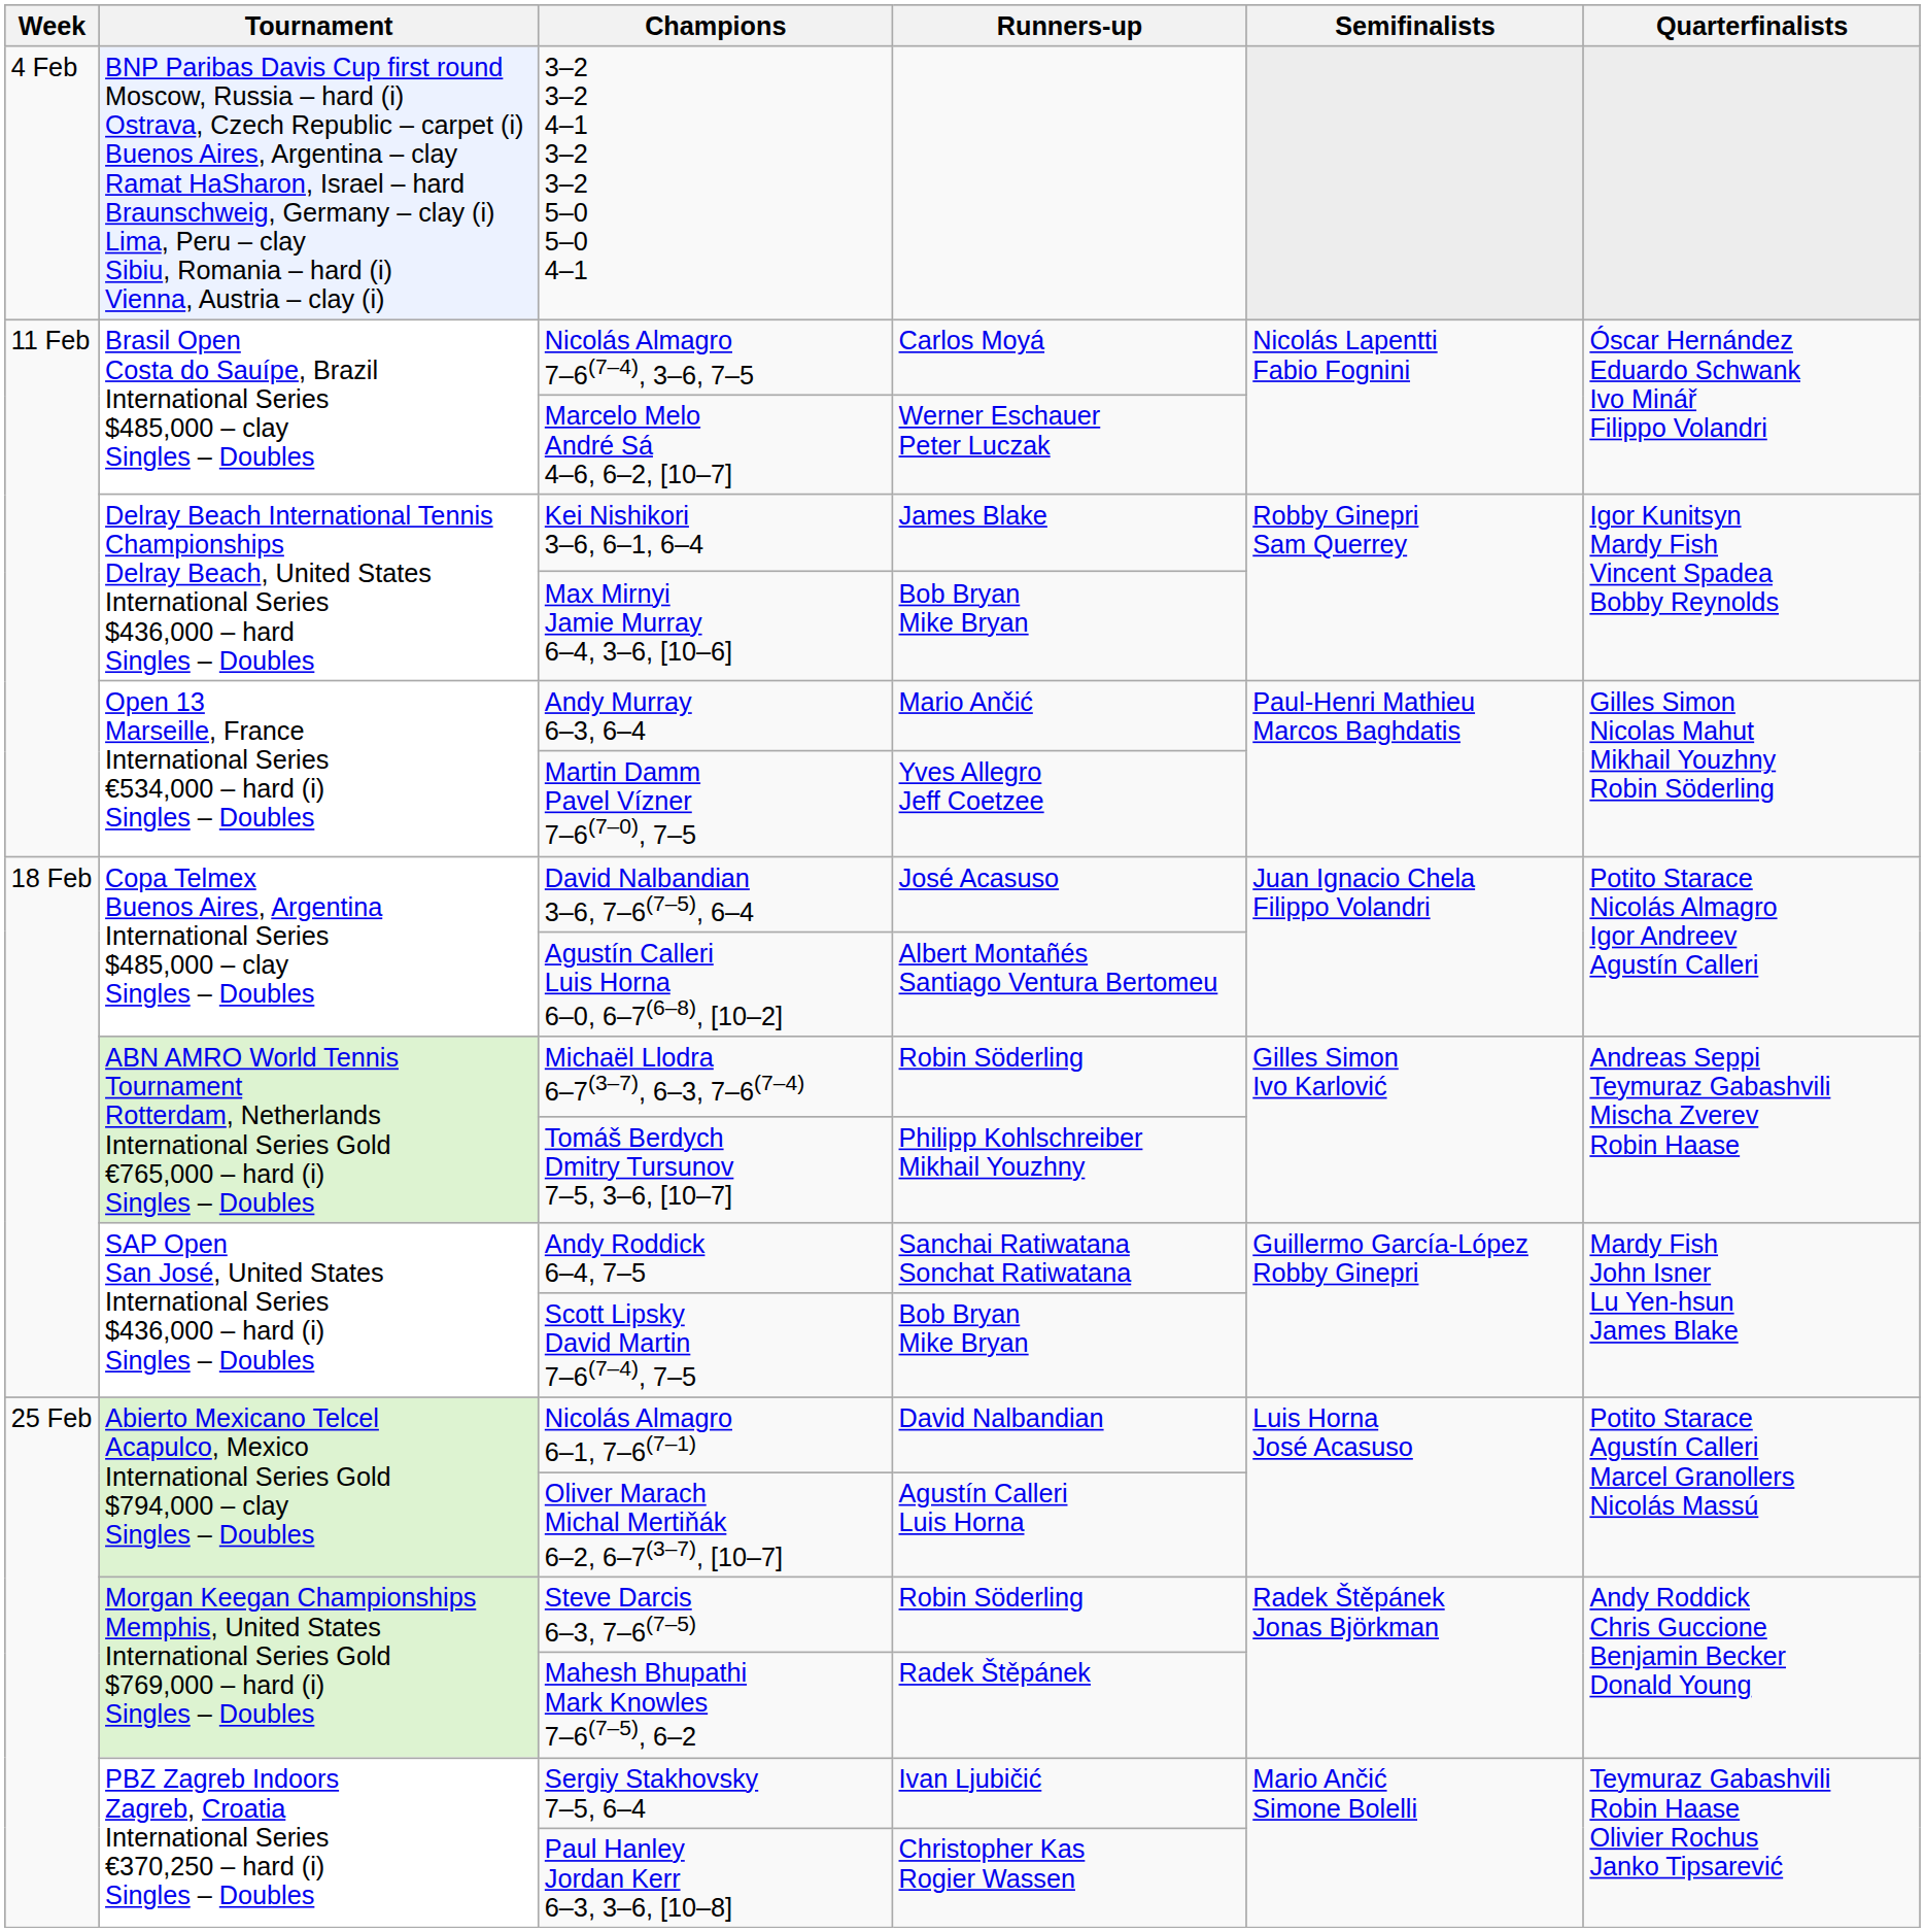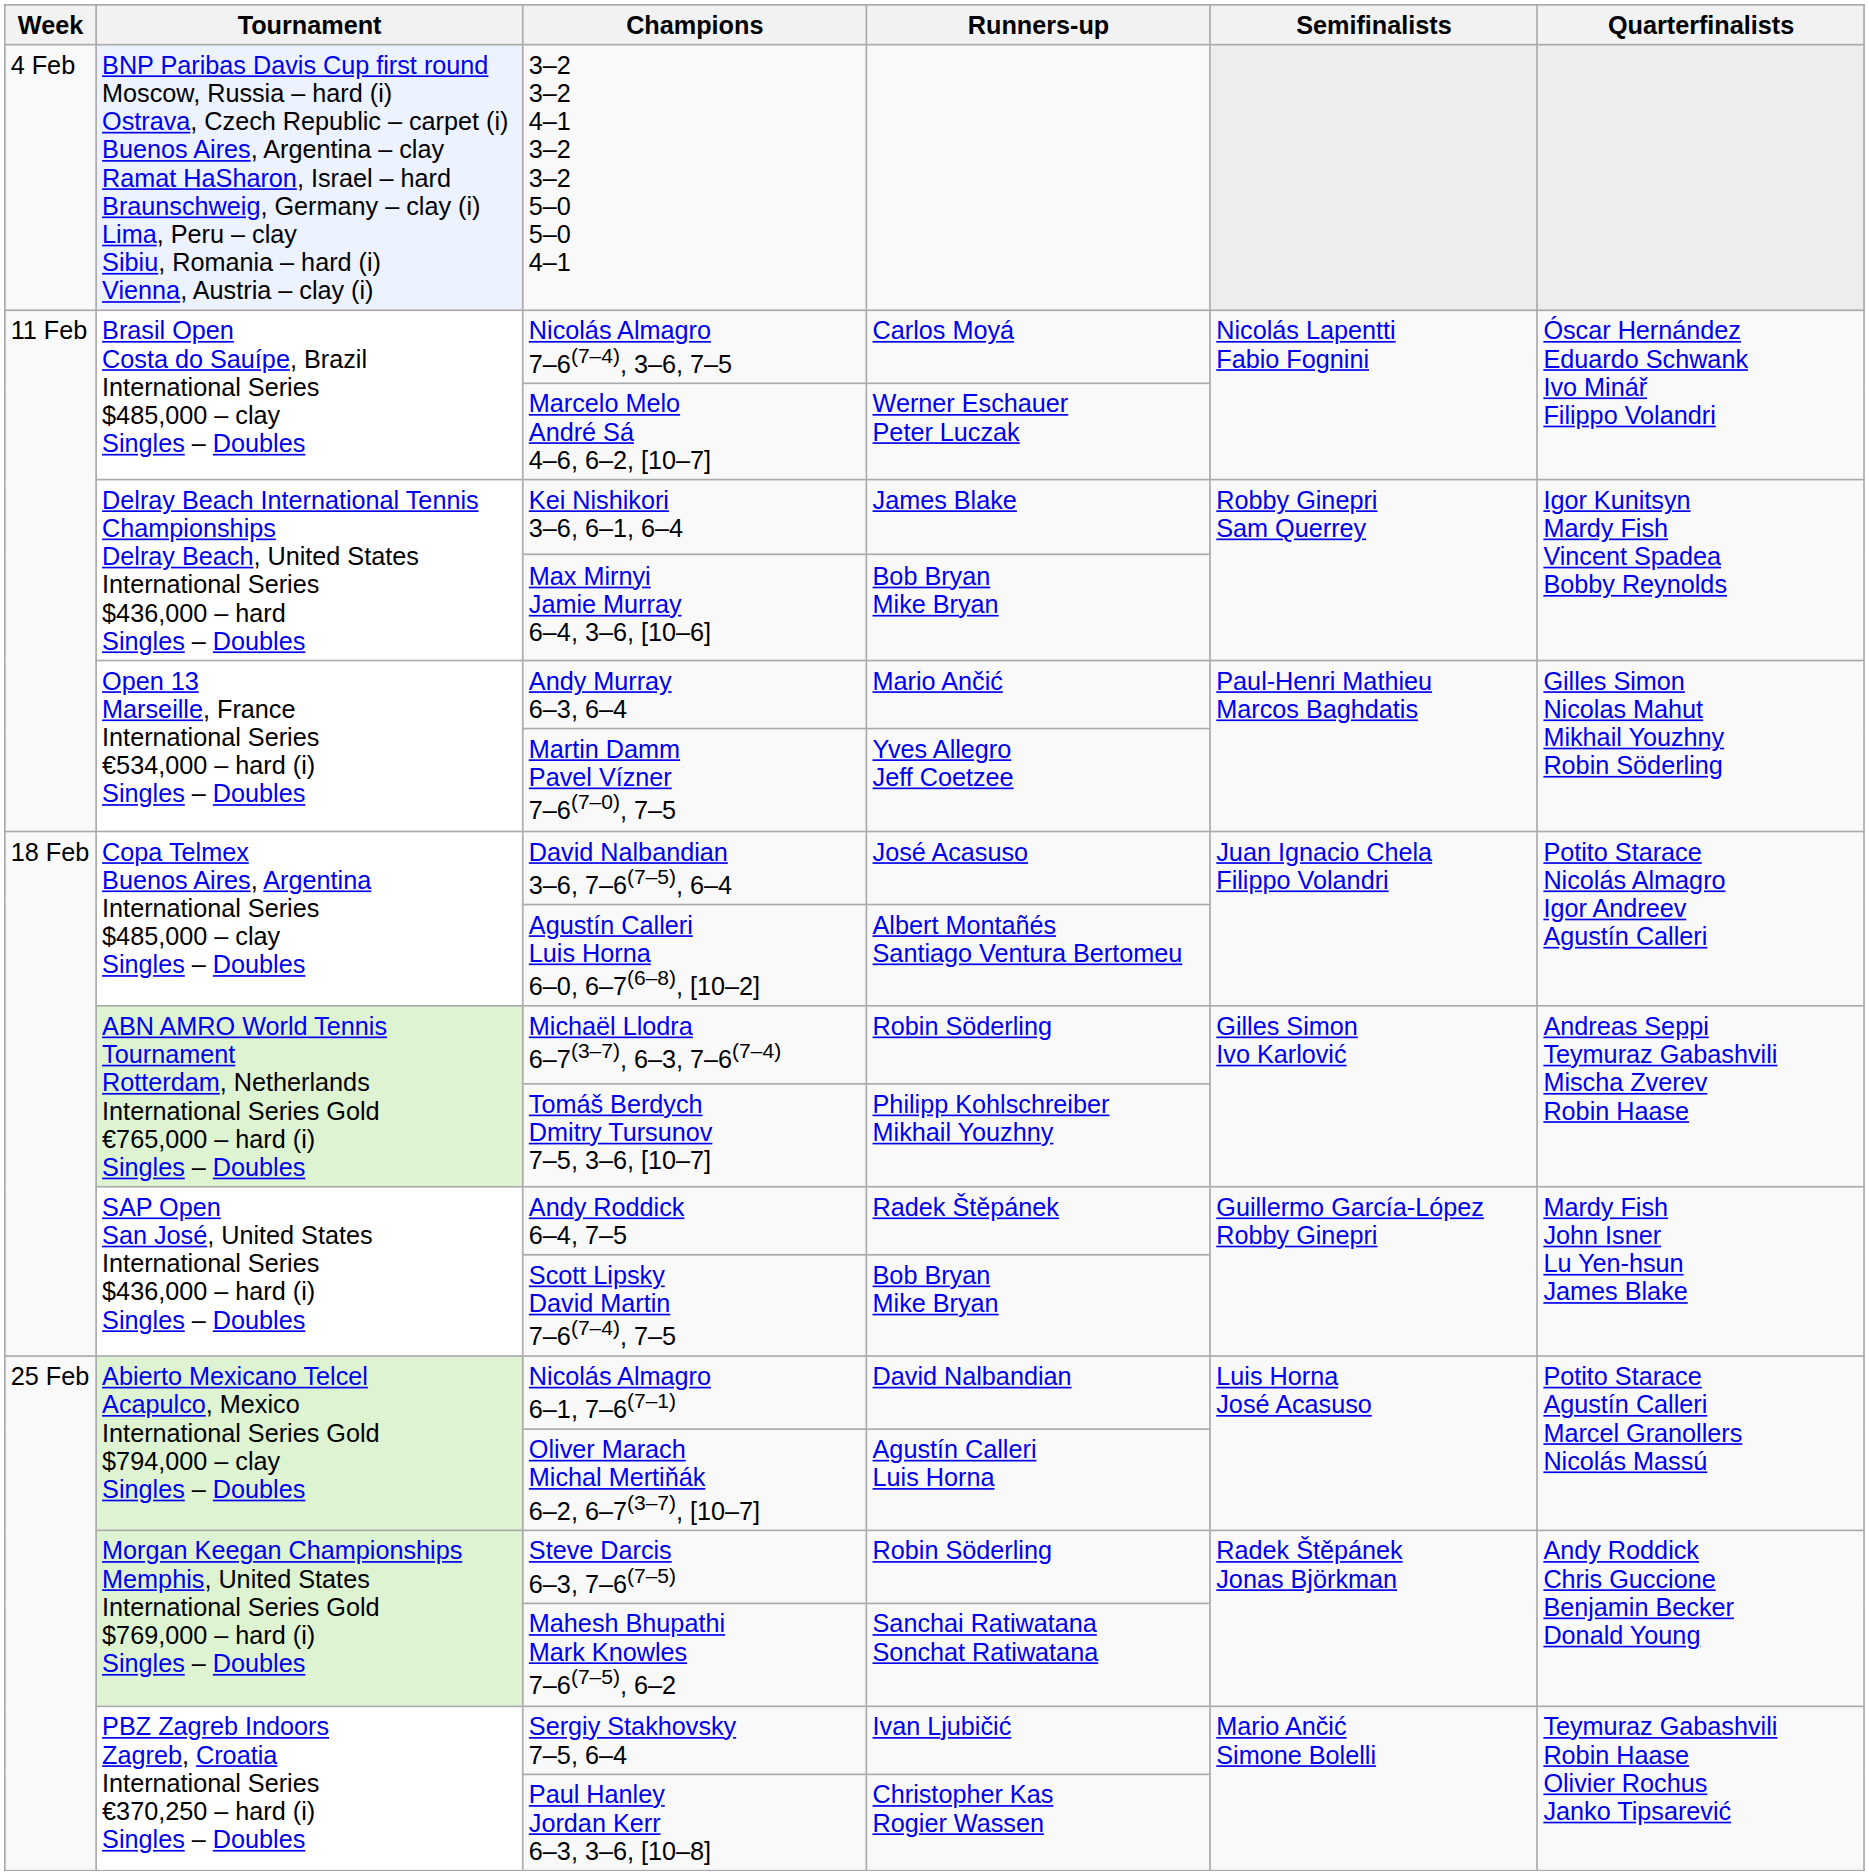Andy Roddick 6–4, 7–5 | Runners-up: Sanchai Ratiwatana Sonchat Ratiwatana -> Radek Štěpánek
Mahesh Bhupathi Mark Knowles 7–6(7–5), 6–2 | Runners-up: Radek Štěpánek -> Sanchai Ratiwatana Sonchat Ratiwatana
